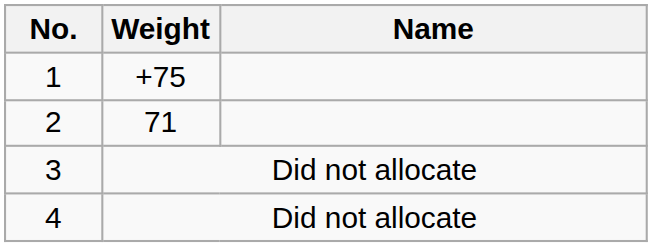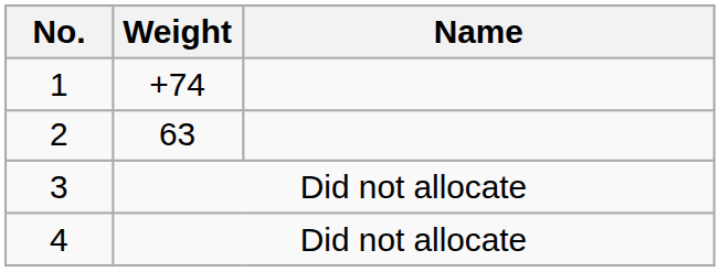1 | Weight: +75 -> +74
2 | Weight: 71 -> 63
